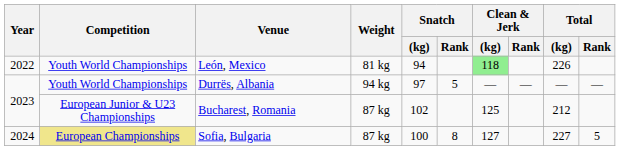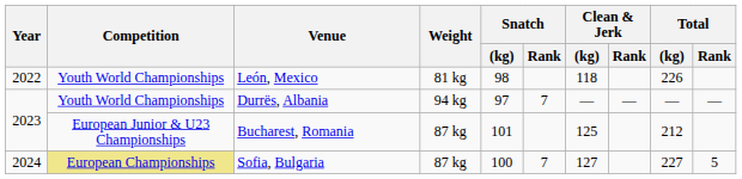León, Mexico | Snatch / (kg): 94 -> 98
León, Mexico | Clean & Jerk / (kg): lightgreen background -> no background
Durrës, Albania | Snatch / Rank: 5 -> 7
Bucharest, Romania | Snatch / (kg): 102 -> 101
Sofia, Bulgaria | Snatch / Rank: 8 -> 7
